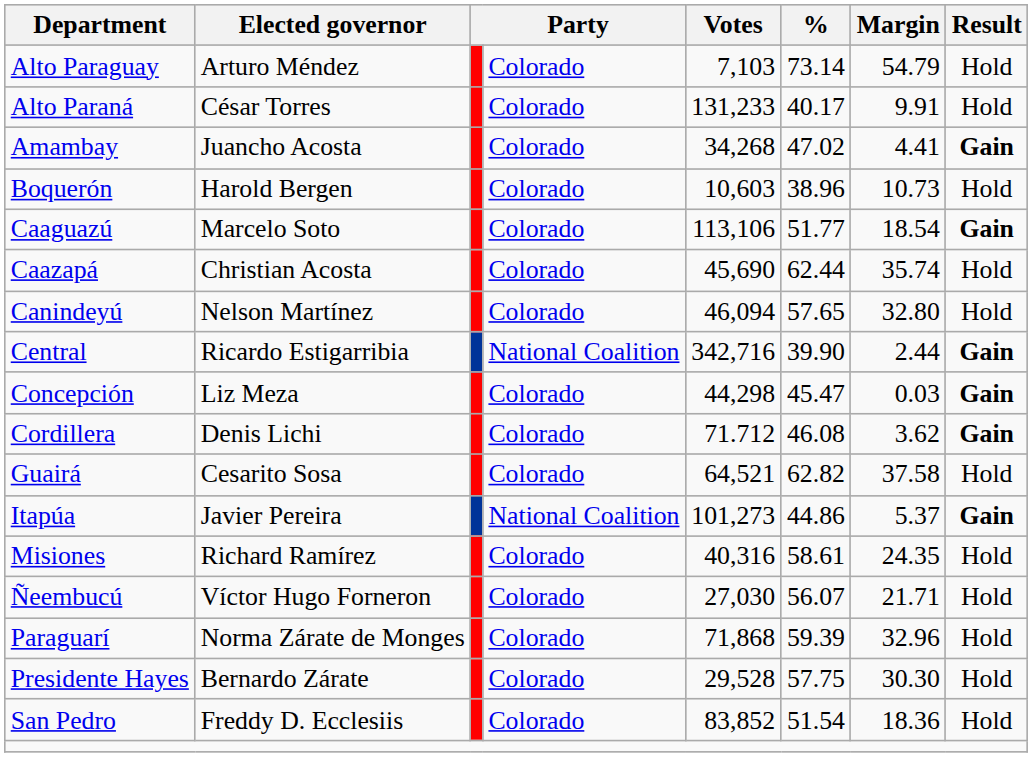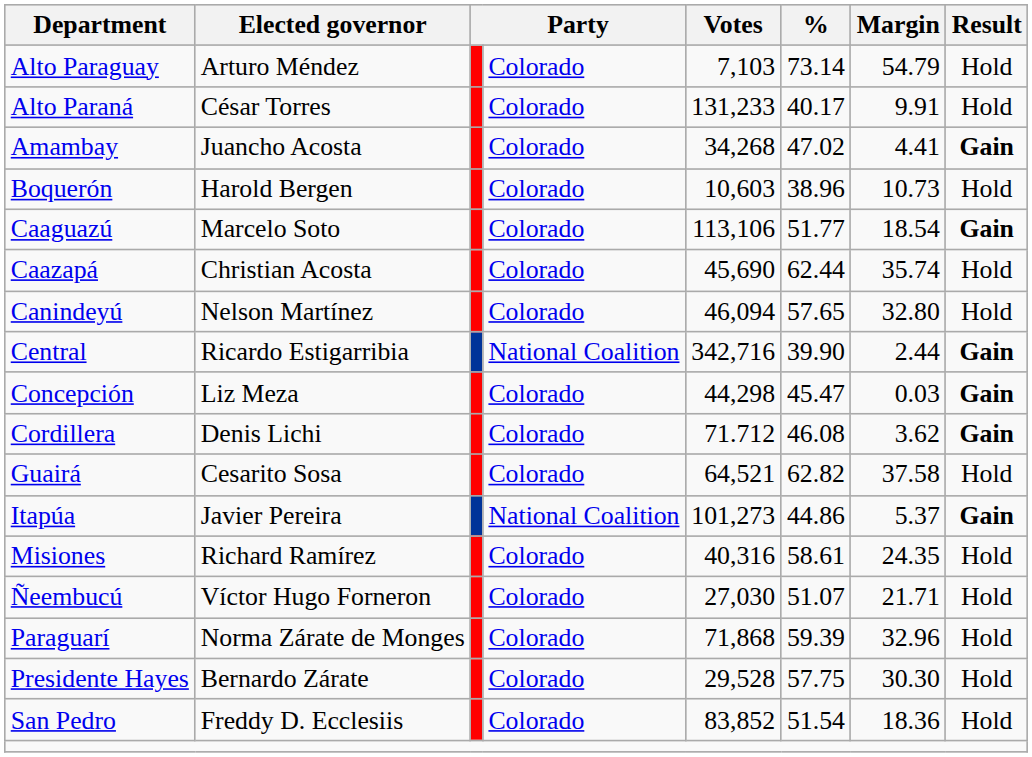Ñeembucú | %: 56.07 -> 51.07
